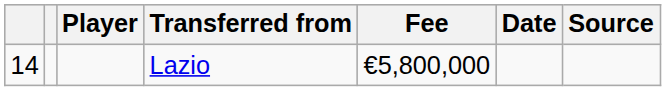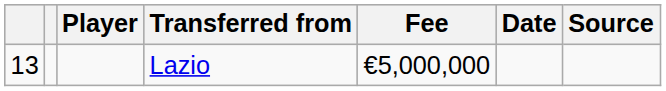Lazio | column 1: 14 -> 13
Lazio | Fee: €5,800,000 -> €5,000,000
